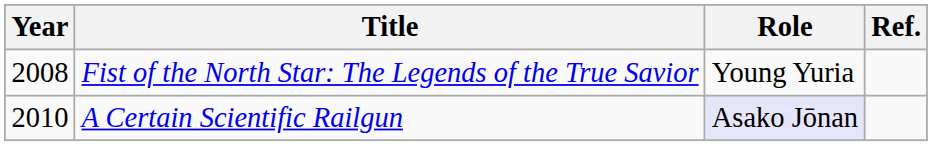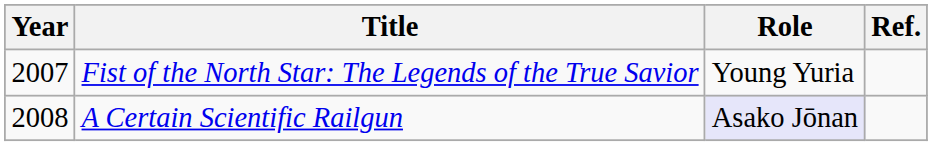Fist of the North Star: The Legends of the True Savior | Year: 2008 -> 2007
A Certain Scientific Railgun | Year: 2010 -> 2008
